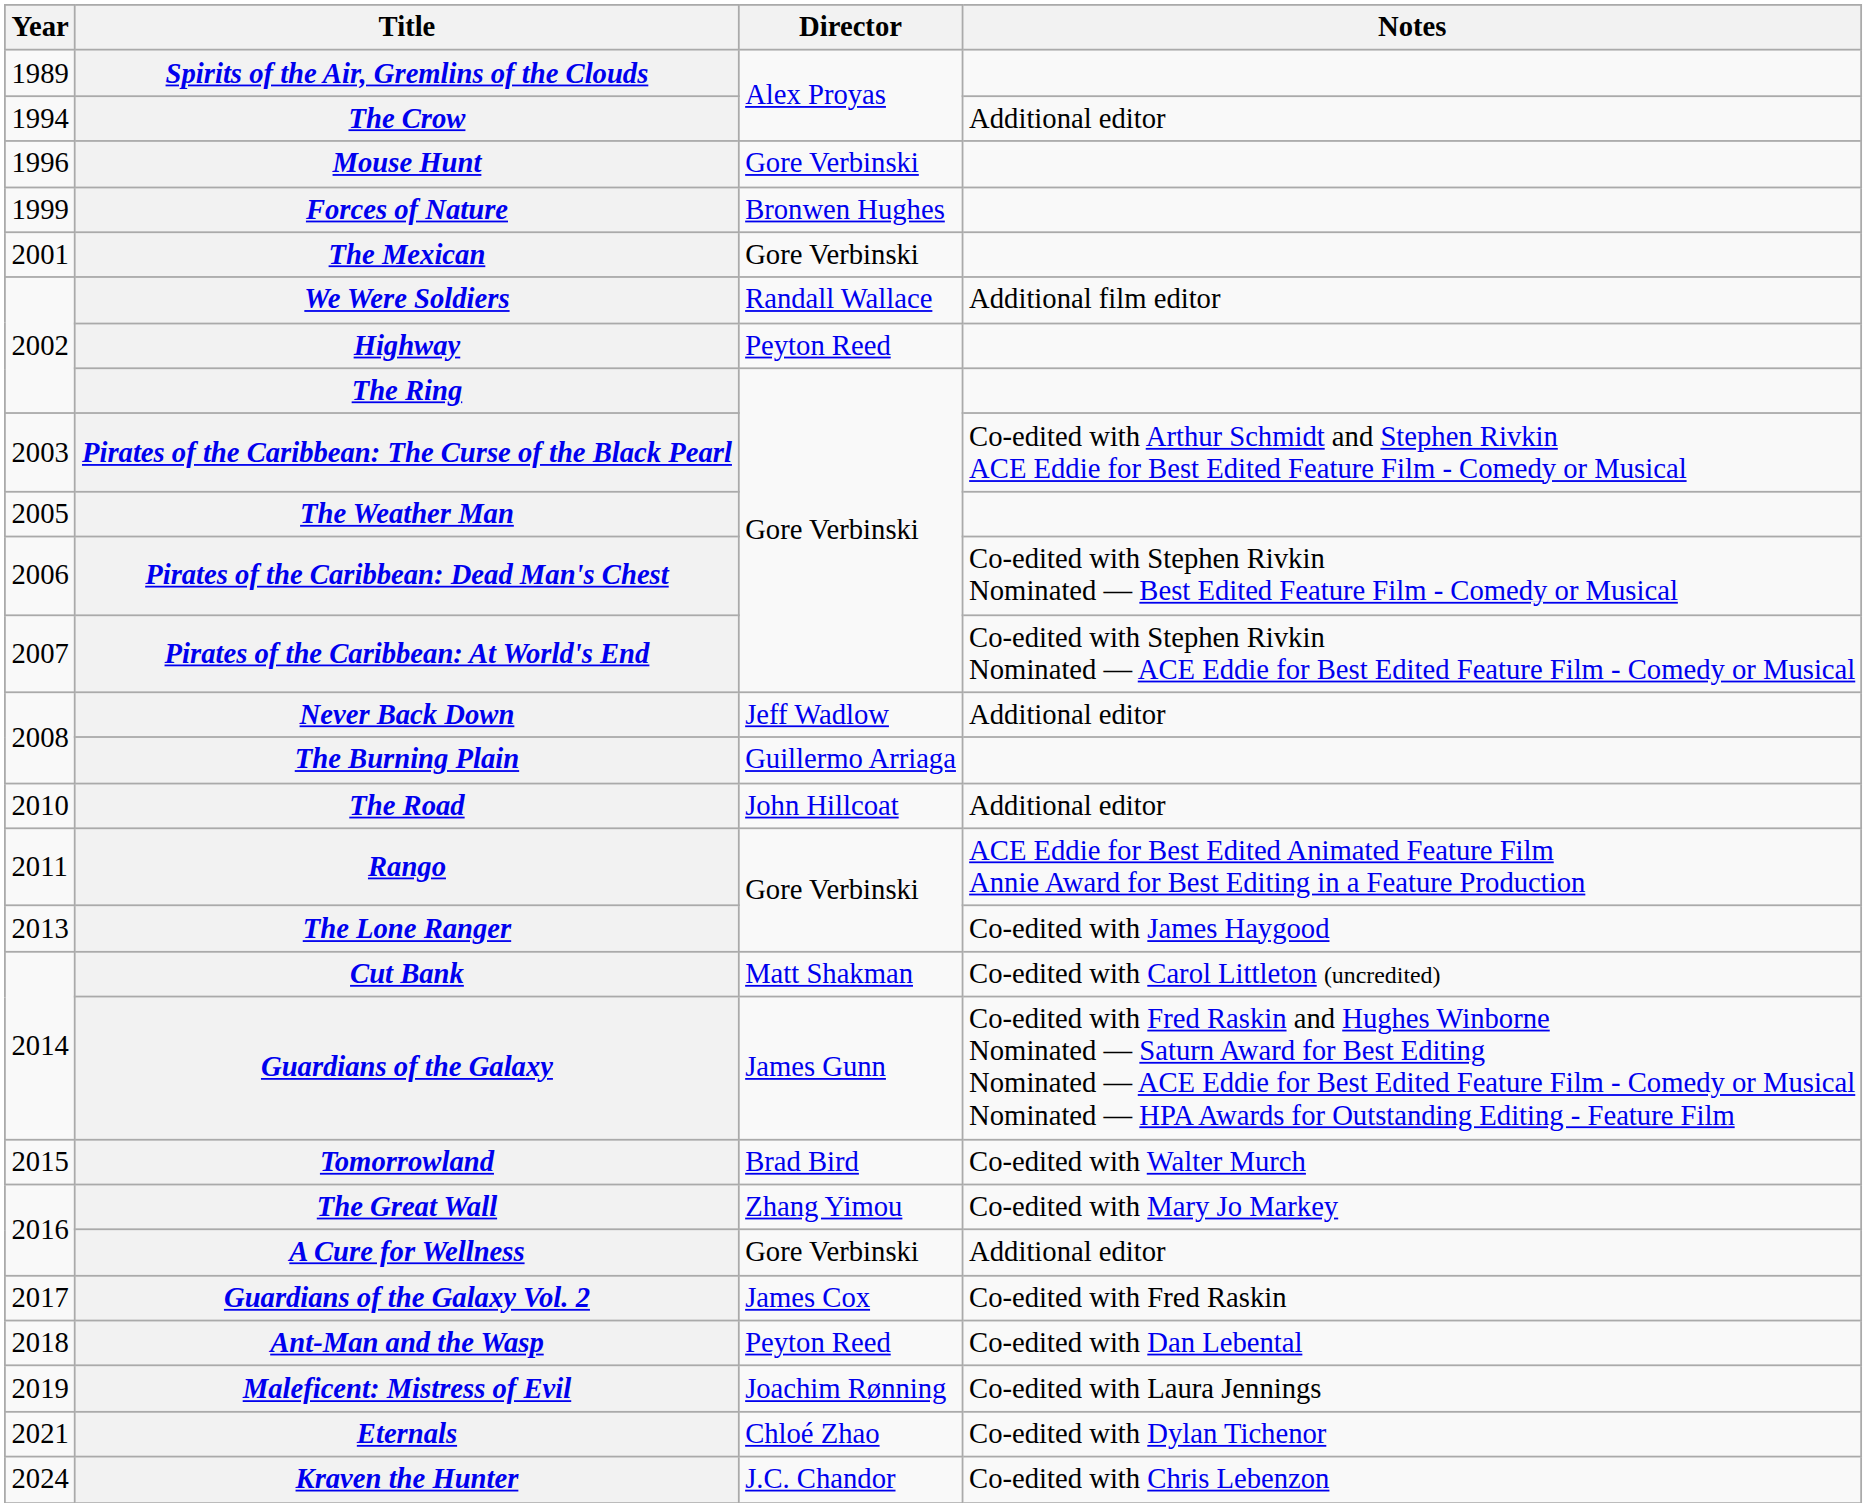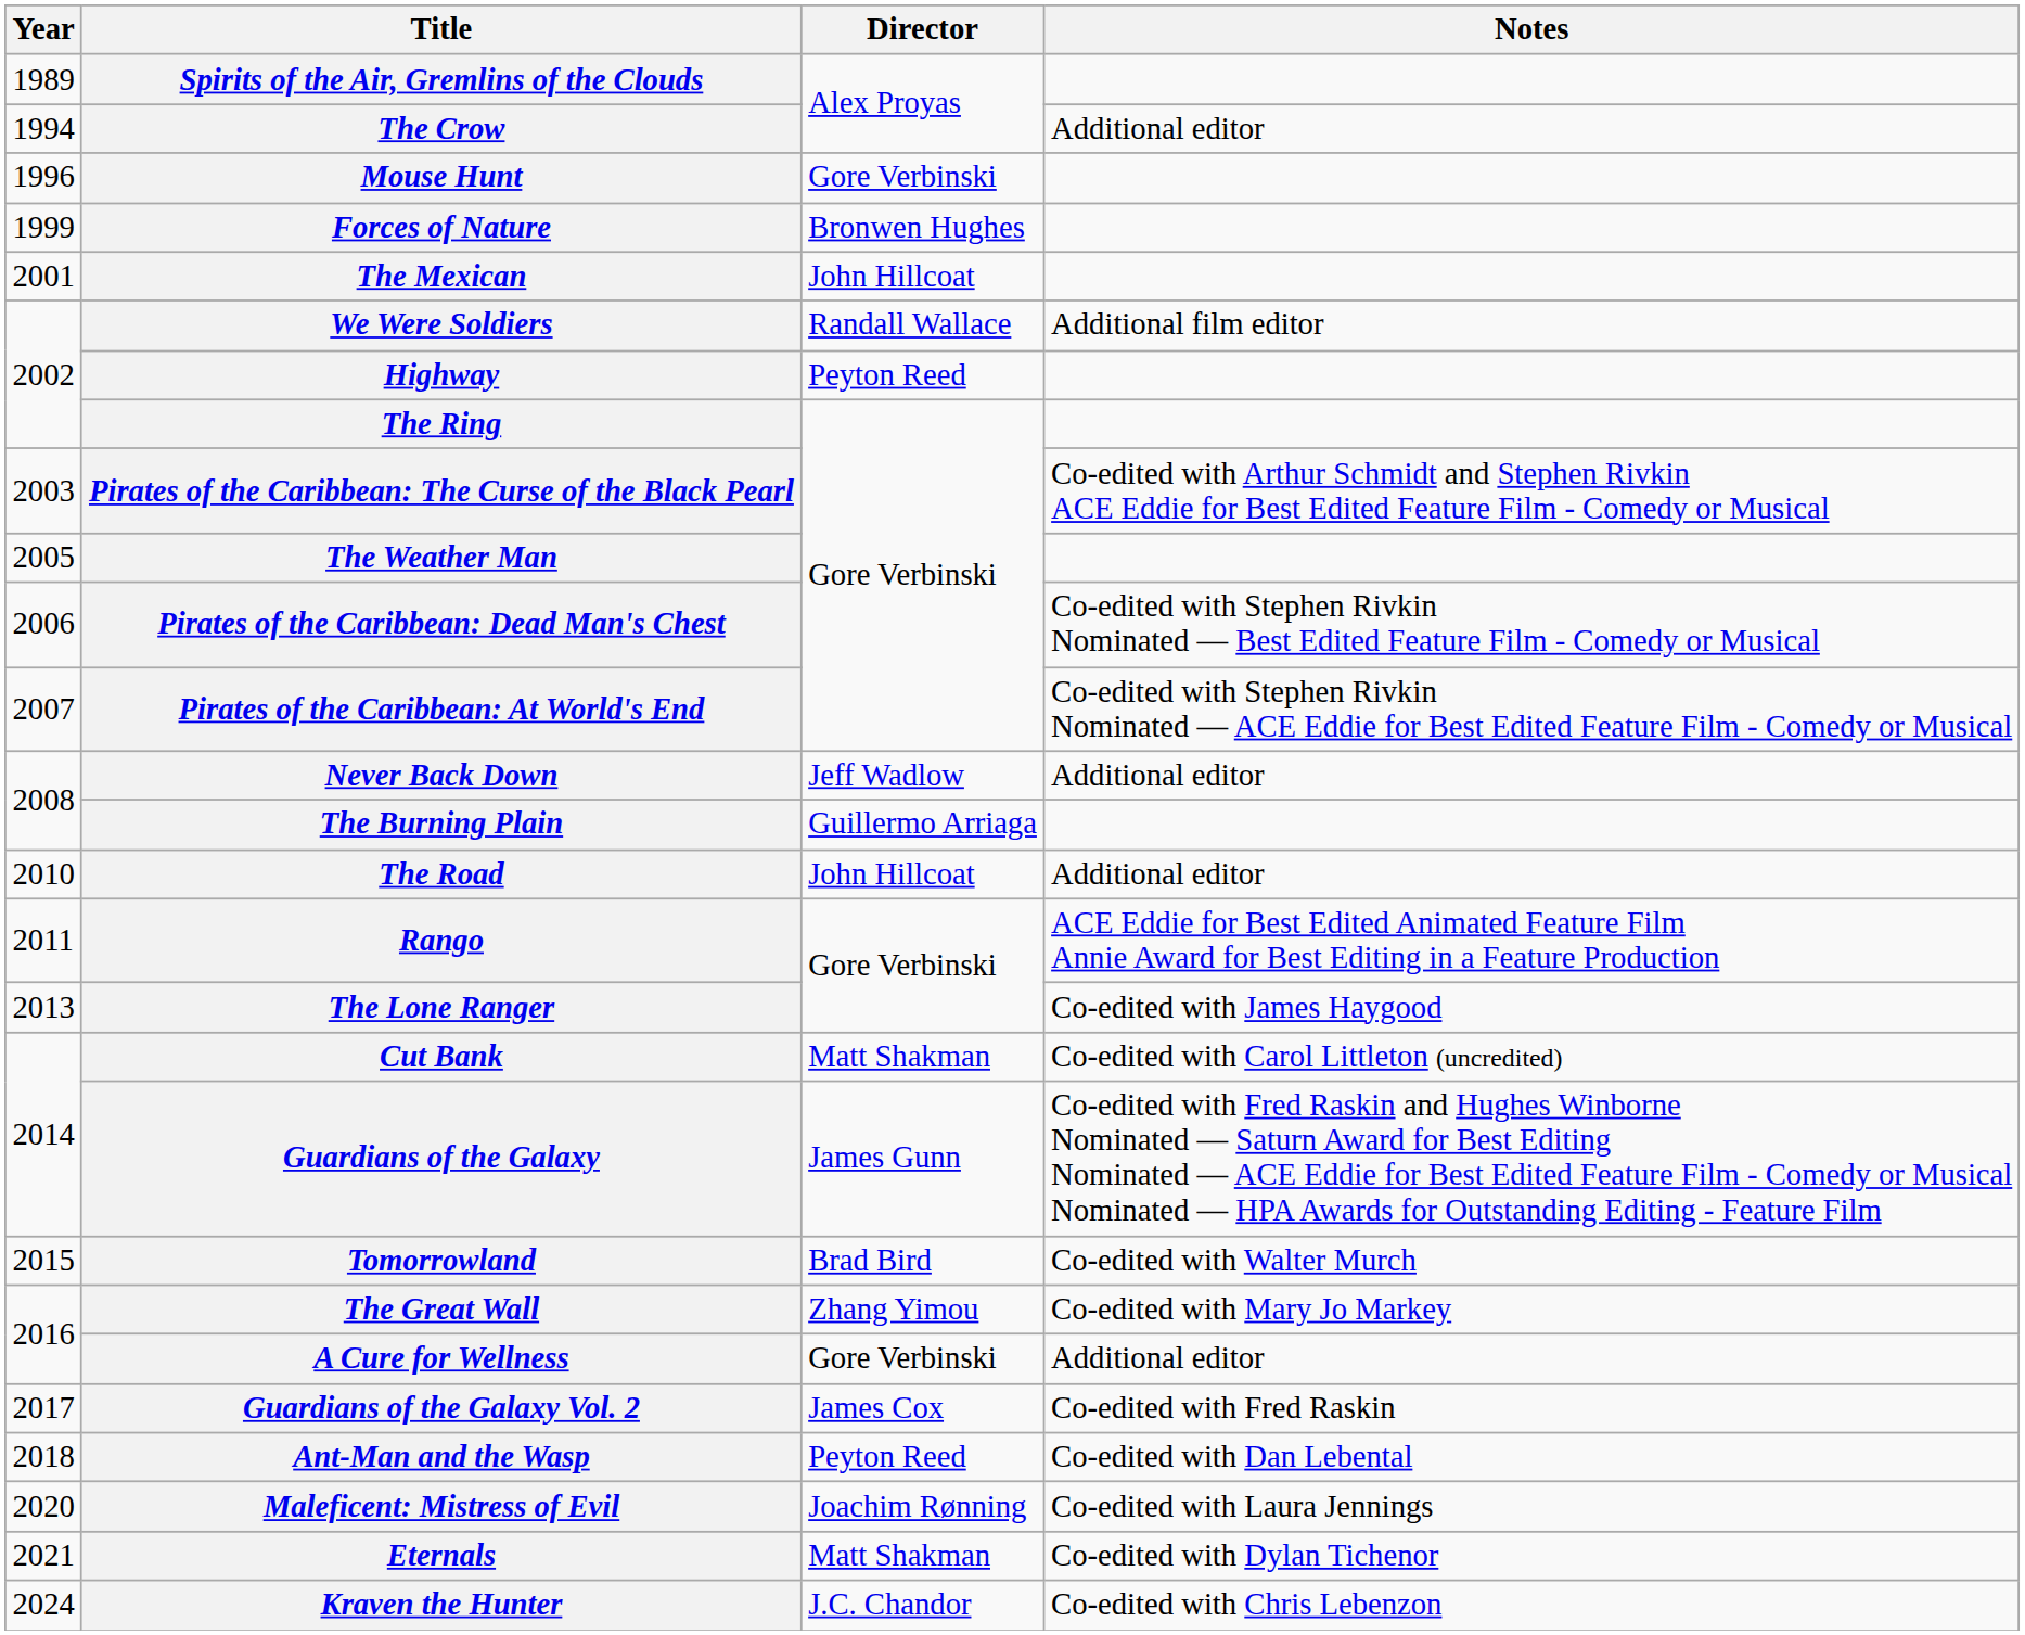The Mexican | Director: Gore Verbinski -> John Hillcoat
Maleficent: Mistress of Evil | Year: 2019 -> 2020
Eternals | Director: Chloé Zhao -> Matt Shakman
